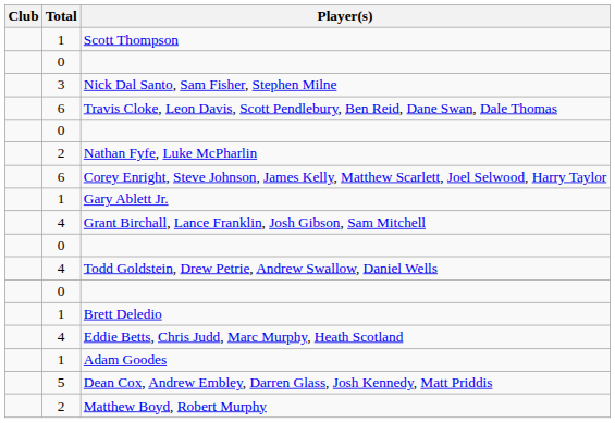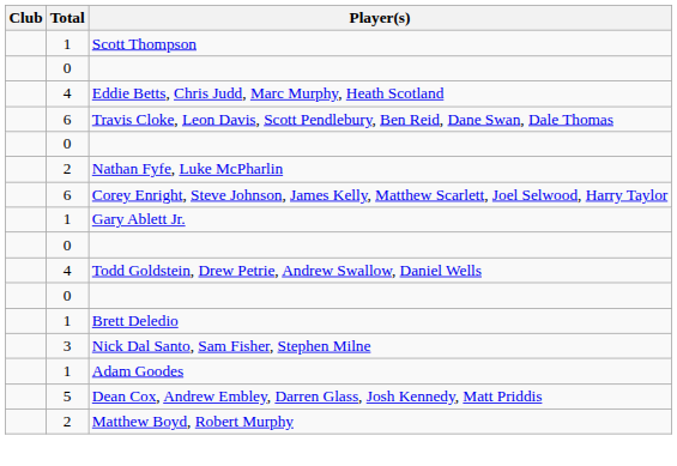rows swapped: Eddie Betts, Chris Judd, Marc Murphy, Heath Scotland <-> Nick Dal Santo, Sam Fisher, Stephen Milne
- row: 4 | Grant Birchall, Lance Franklin, Josh Gibson, Sam Mitchell
